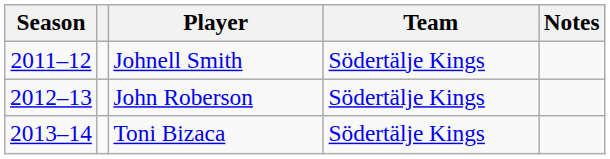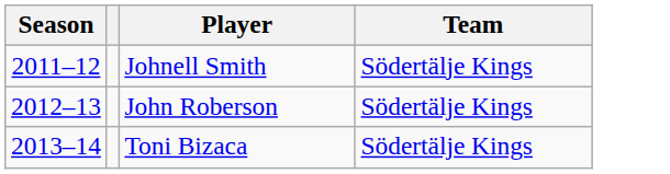- column: Notes
